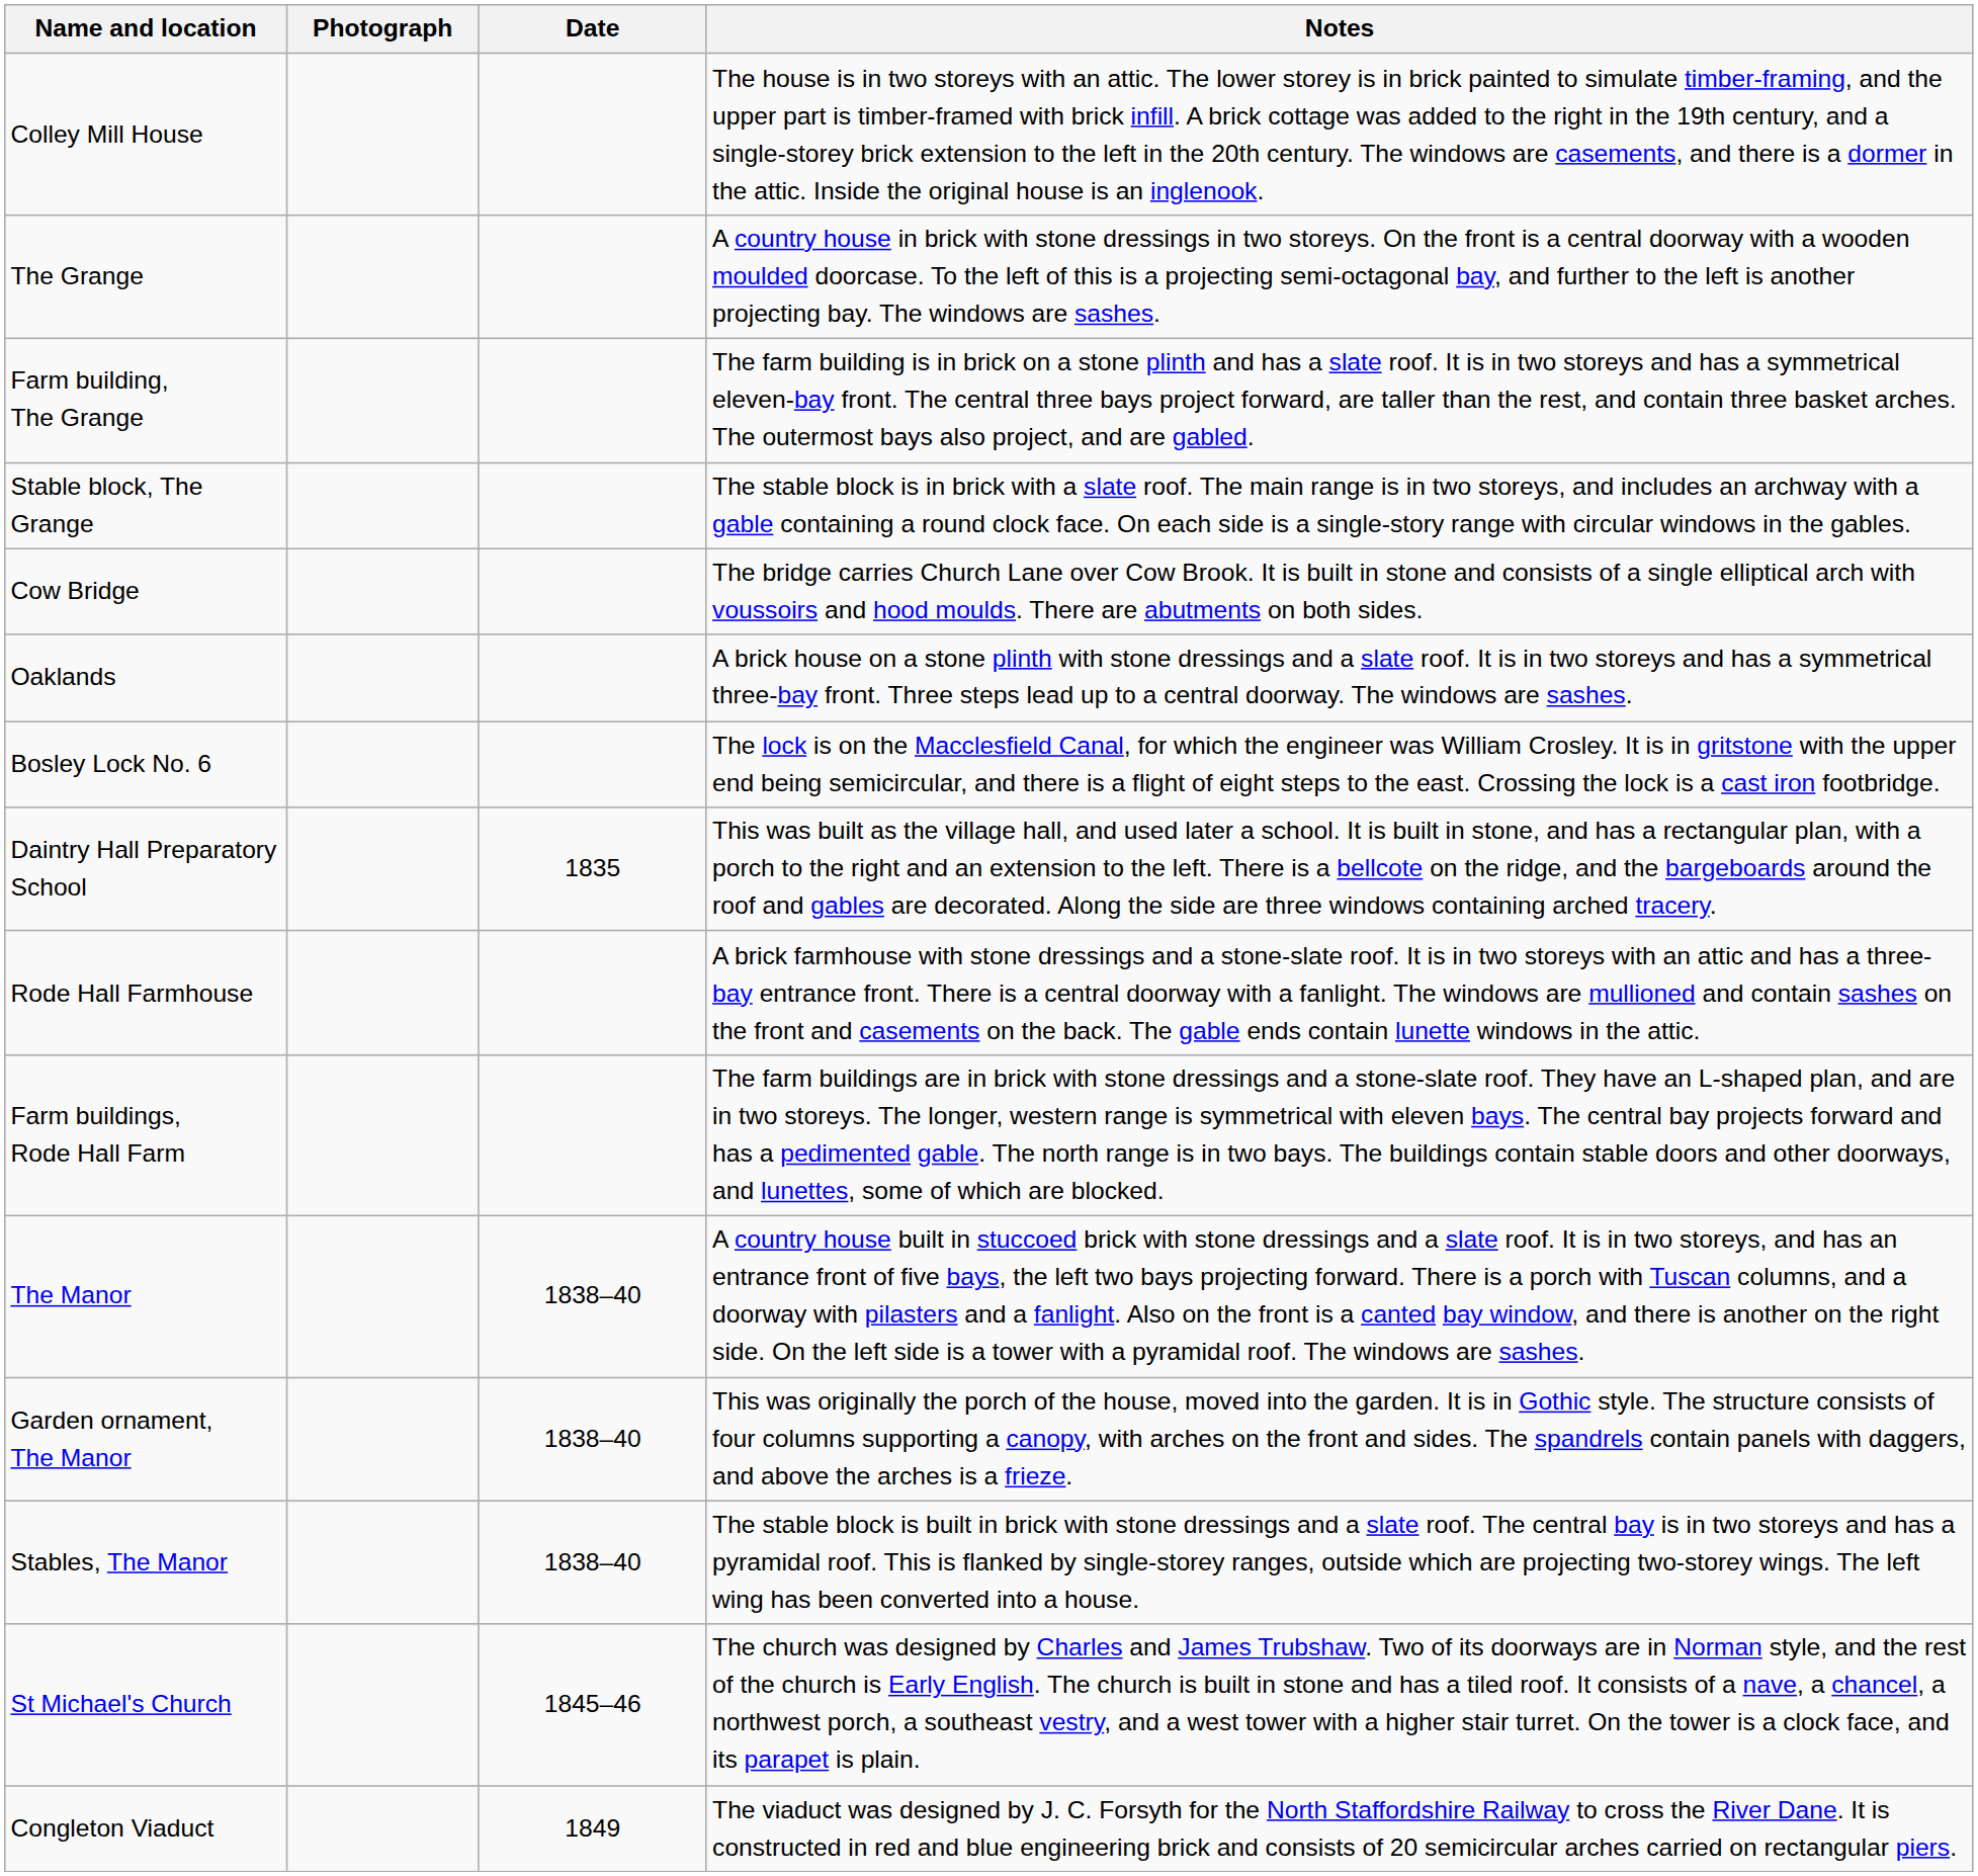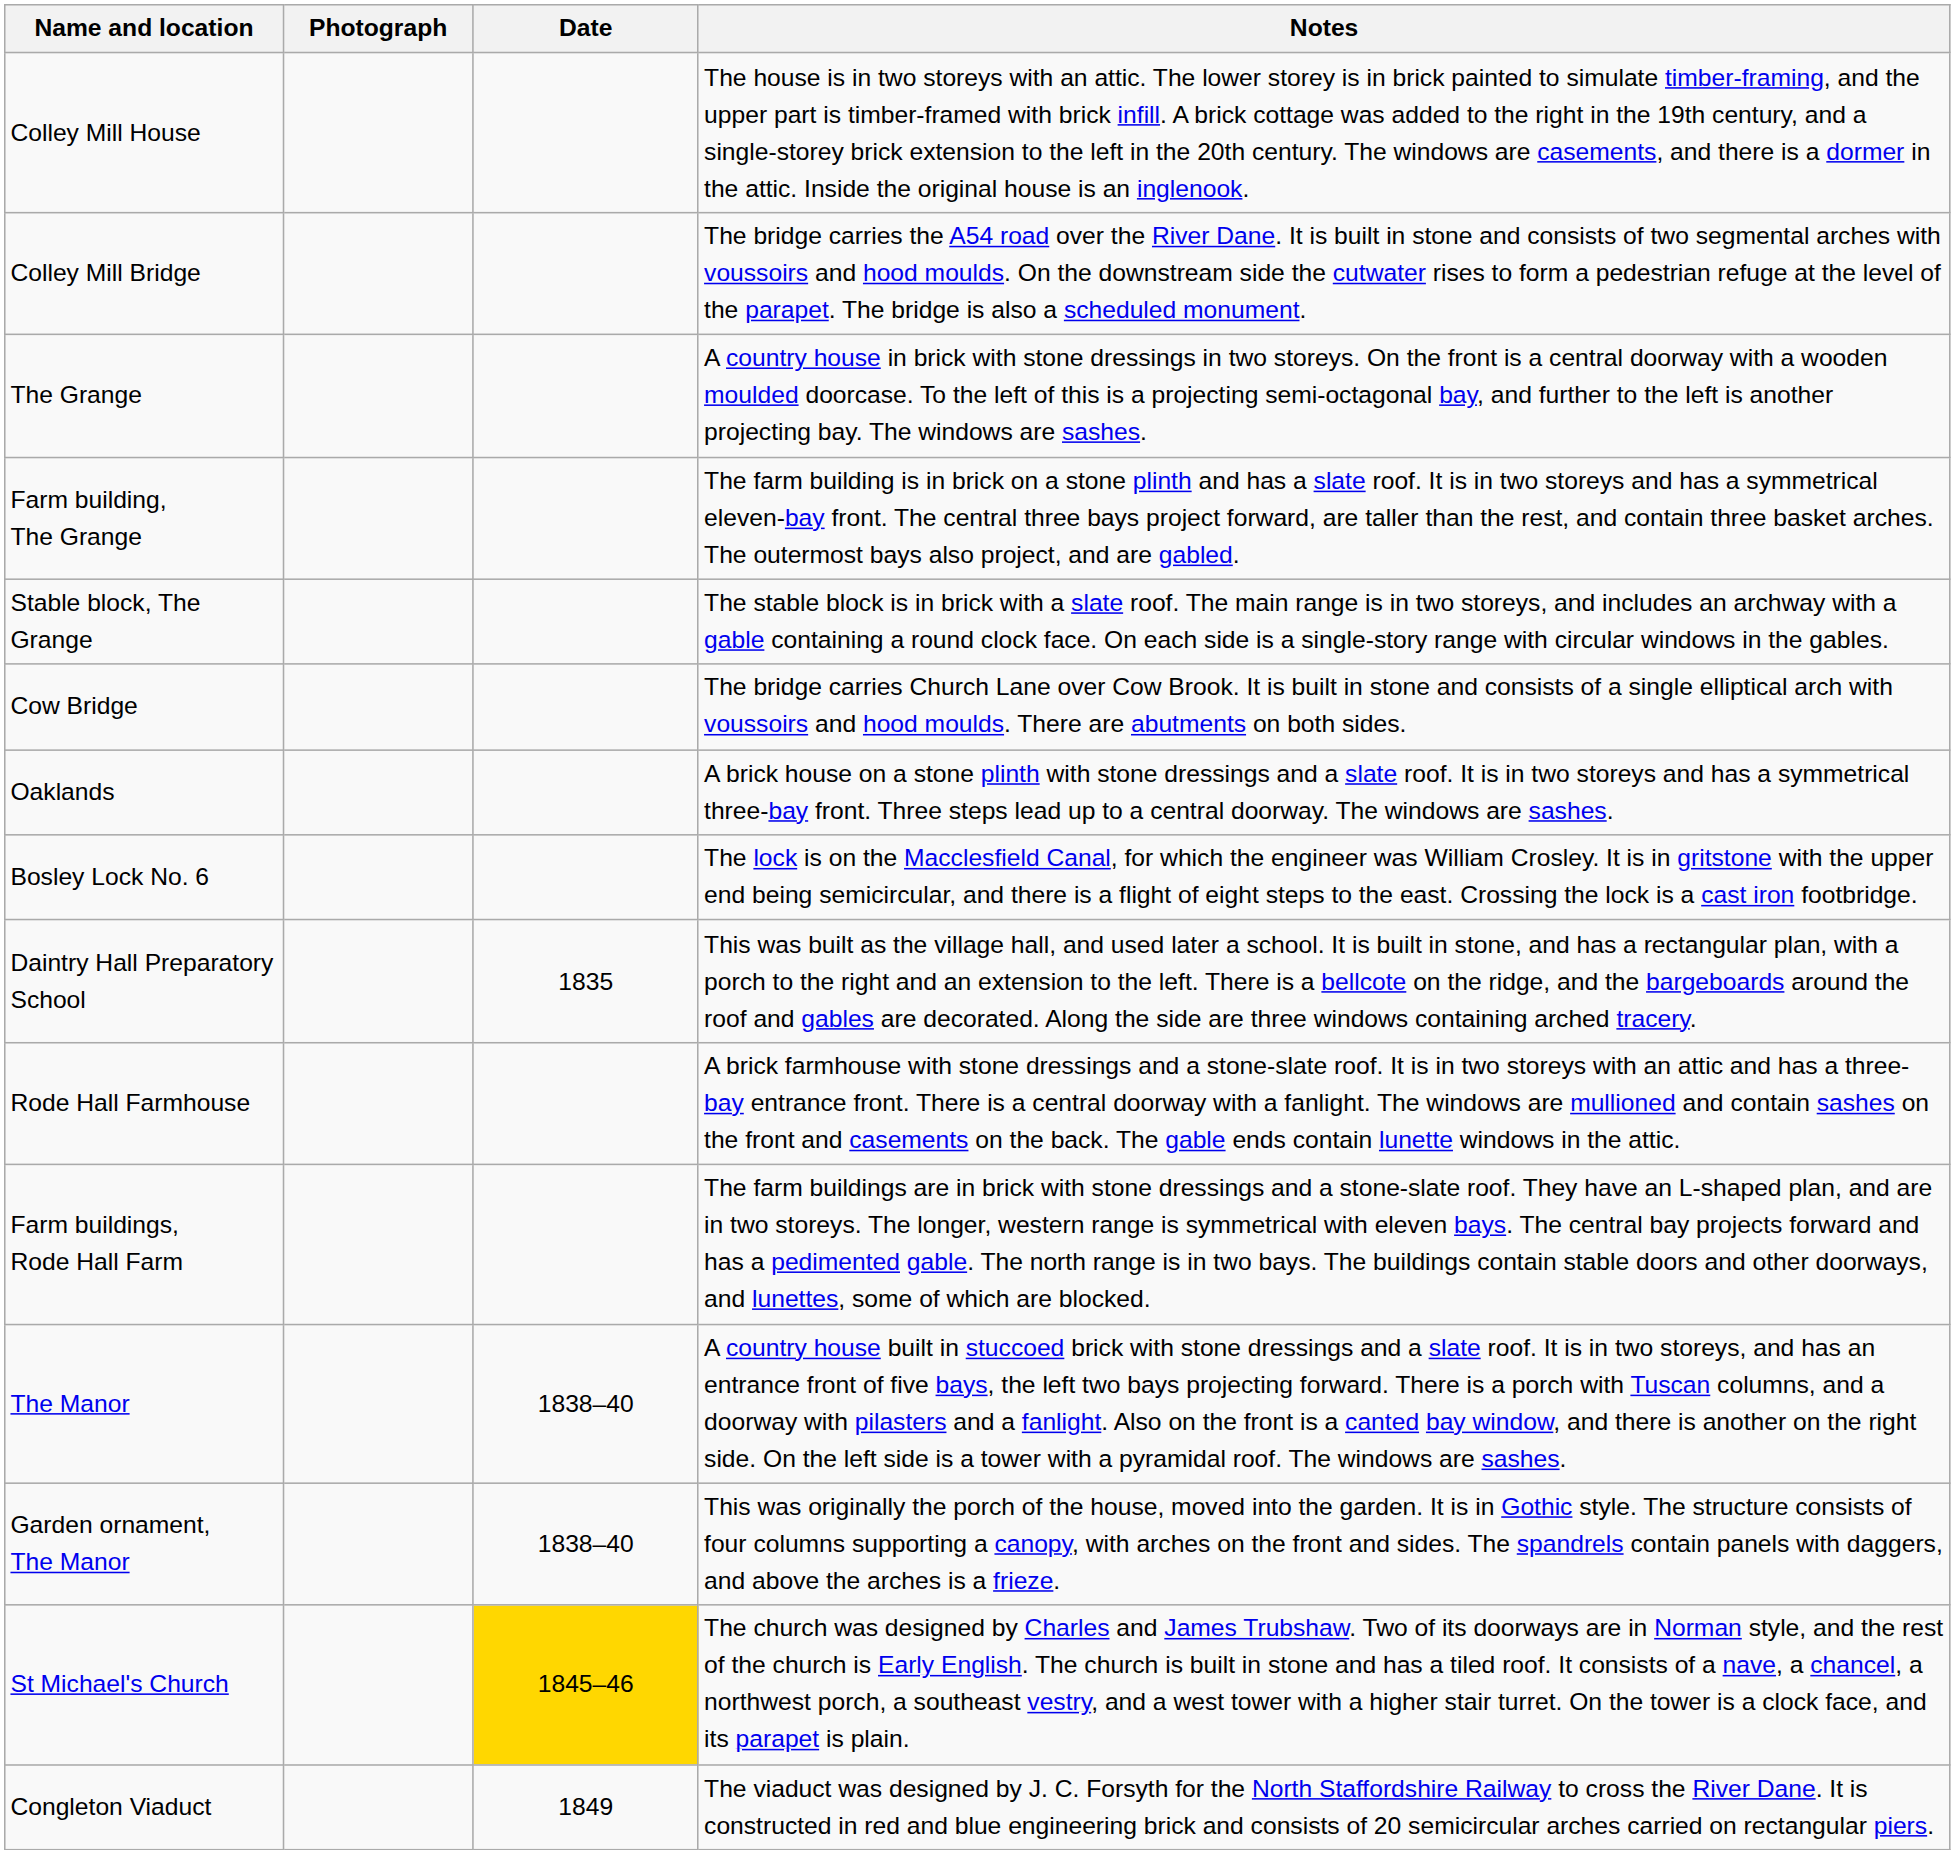+ row: Colley Mill Bridge | The bridge carries the A54 road over the River Dane. It is built in stone and consists of two segmental arches with voussoirs and hood moulds. On the downstream side the cutwater rises to form a pedestrian refuge at the level of the parapet. The bridge is also a scheduled monument.
- row: Stables, The Manor | 1838–40 | The stable block is built in brick with stone dressings and a slate roof. The central bay is in two storeys and has a pyramidal roof. This is flanked by single-storey ranges, outside which are projecting two-storey wings. The left wing has been converted into a house.
St Michael's Church | Date: no background -> gold background
